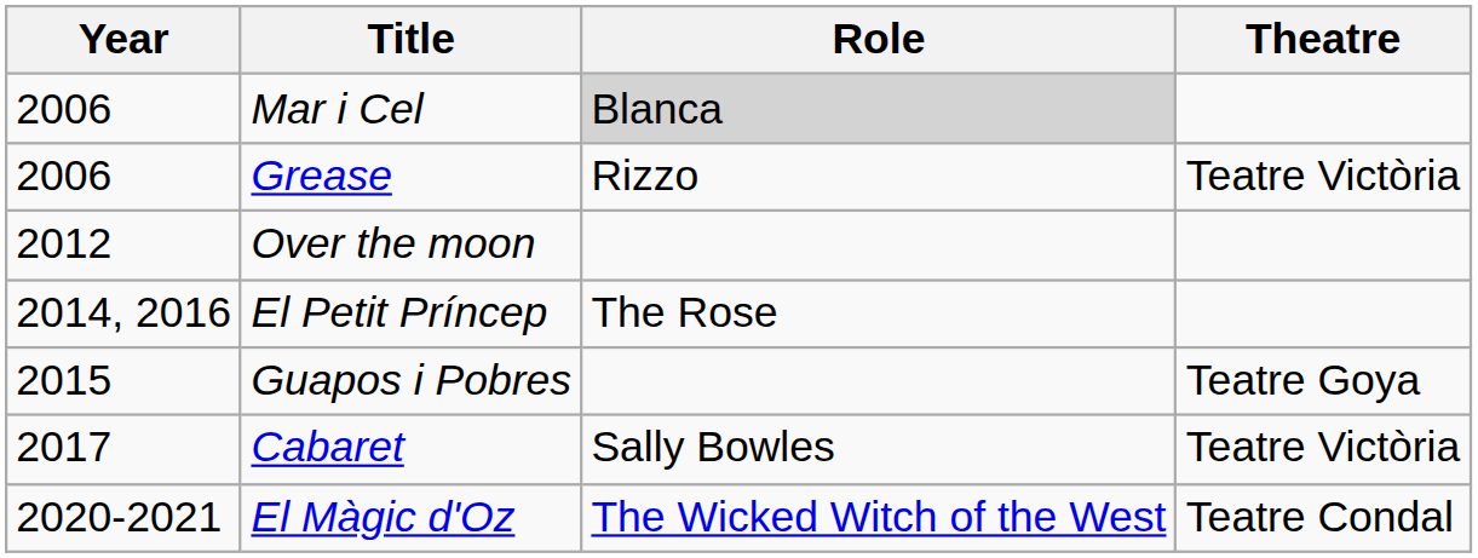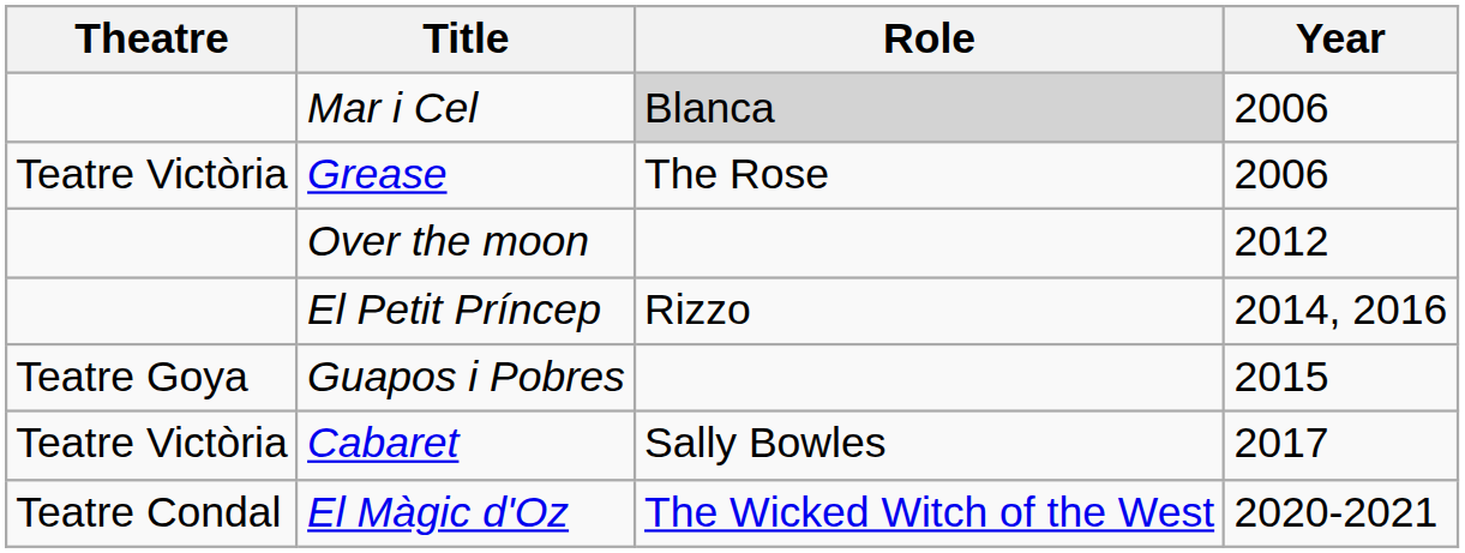columns swapped: Year <-> Theatre
Grease | Role: Rizzo -> The Rose
El Petit Príncep | Role: The Rose -> Rizzo
